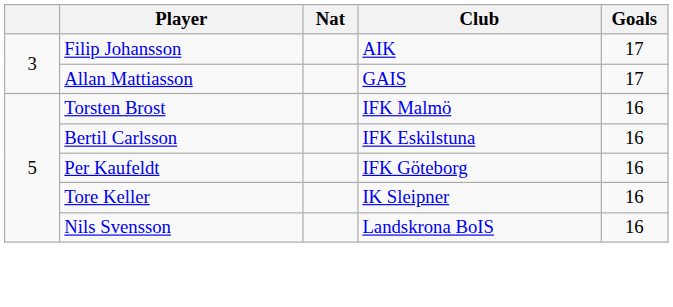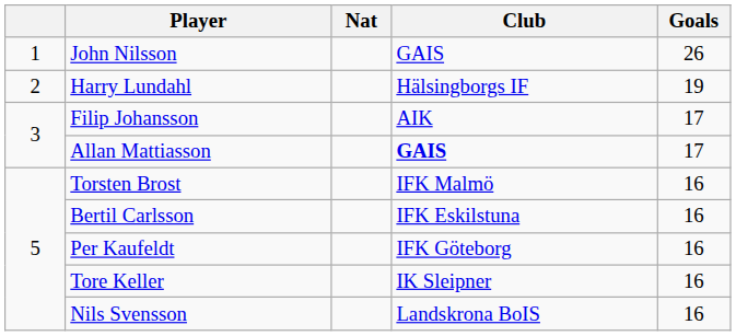+ row: 1 | John Nilsson | GAIS | 26
+ row: 2 | Harry Lundahl | Hälsingborgs IF | 19
Allan Mattiasson | Club: normal -> bold
